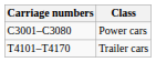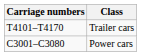rows swapped: C3001–C3080 <-> T4101–T4170
